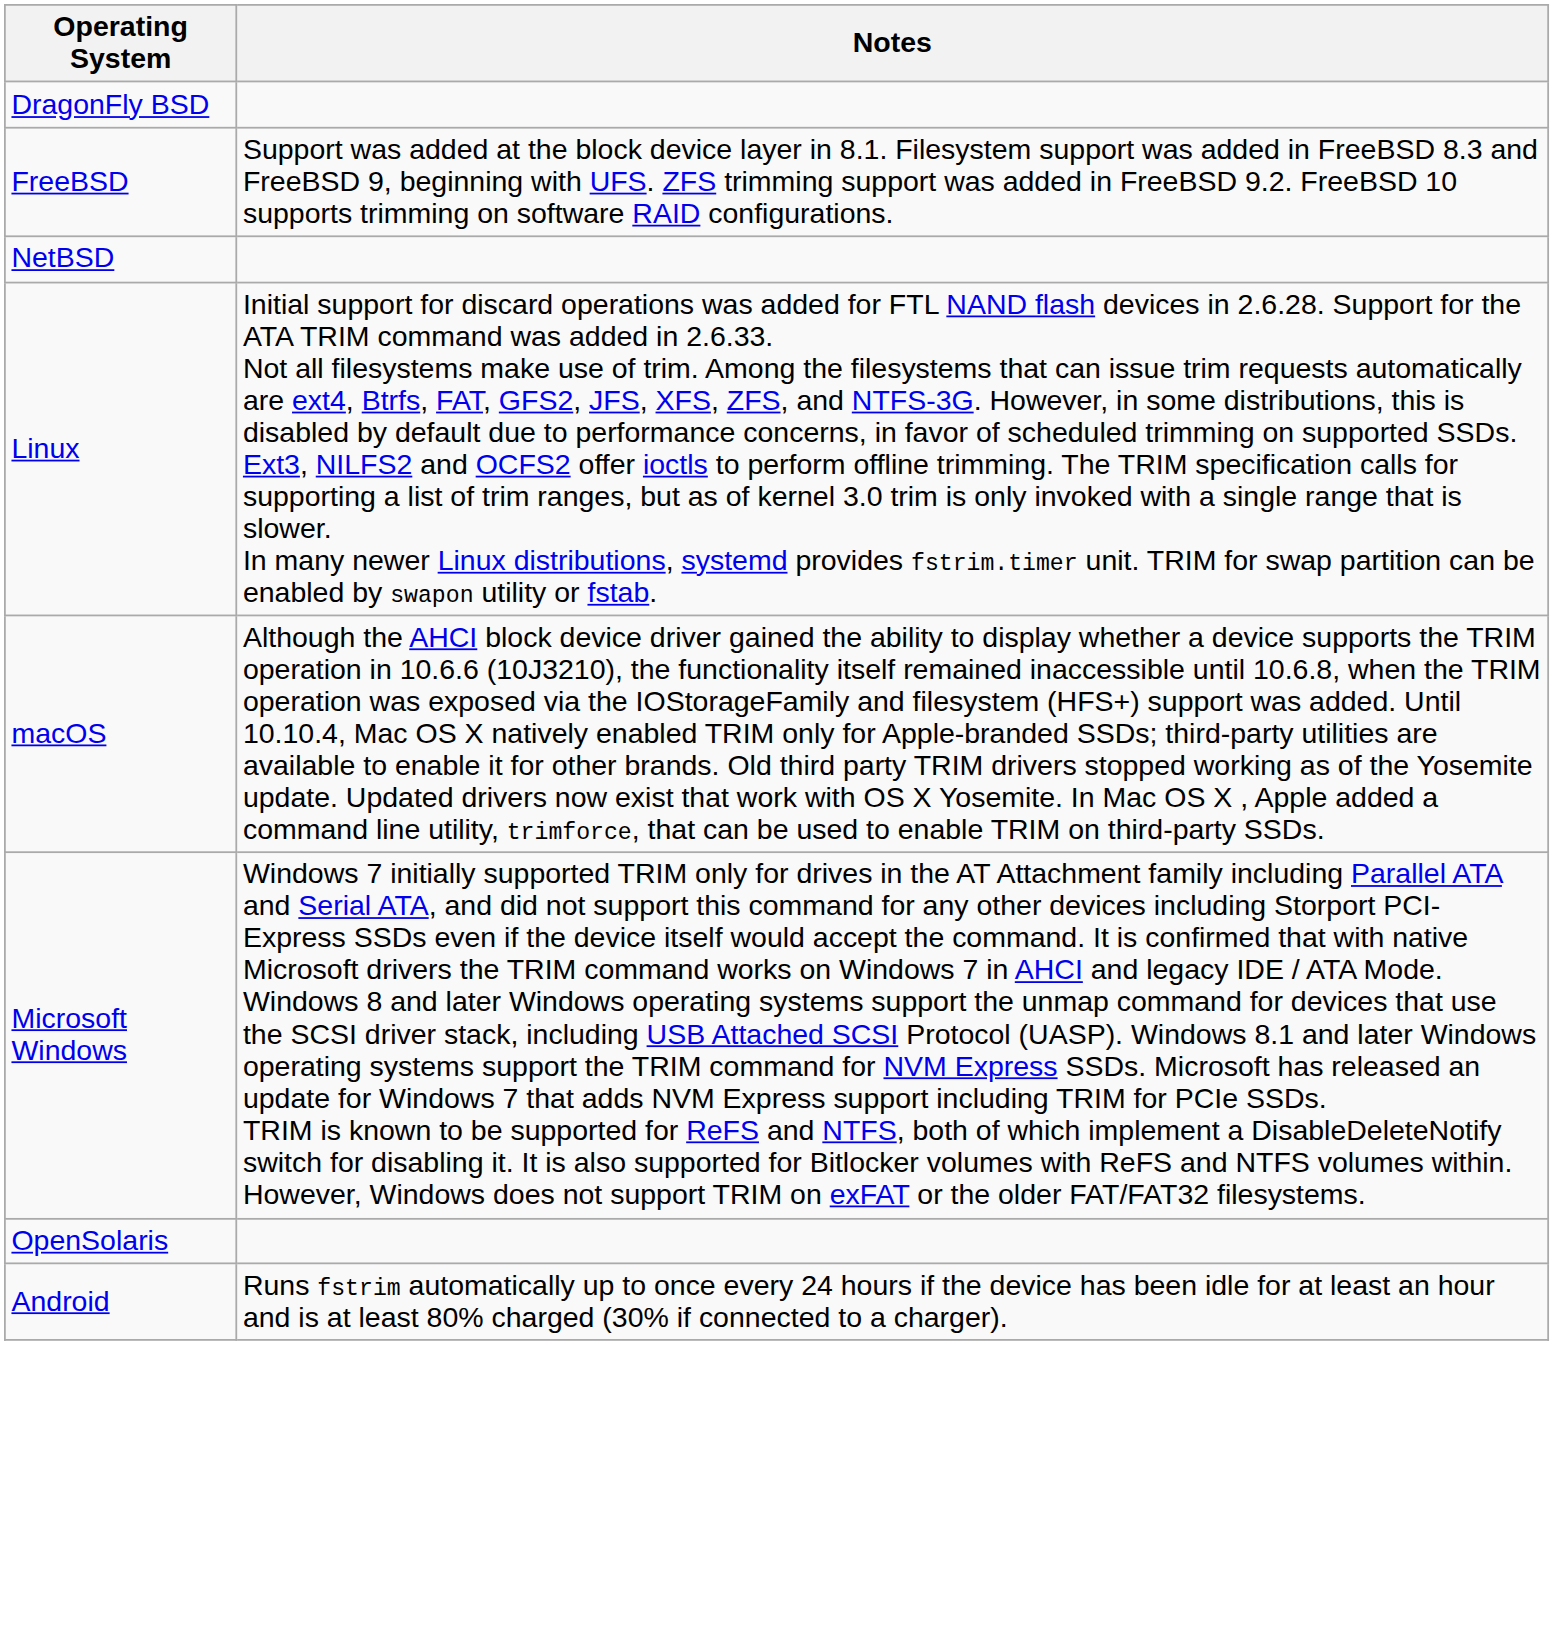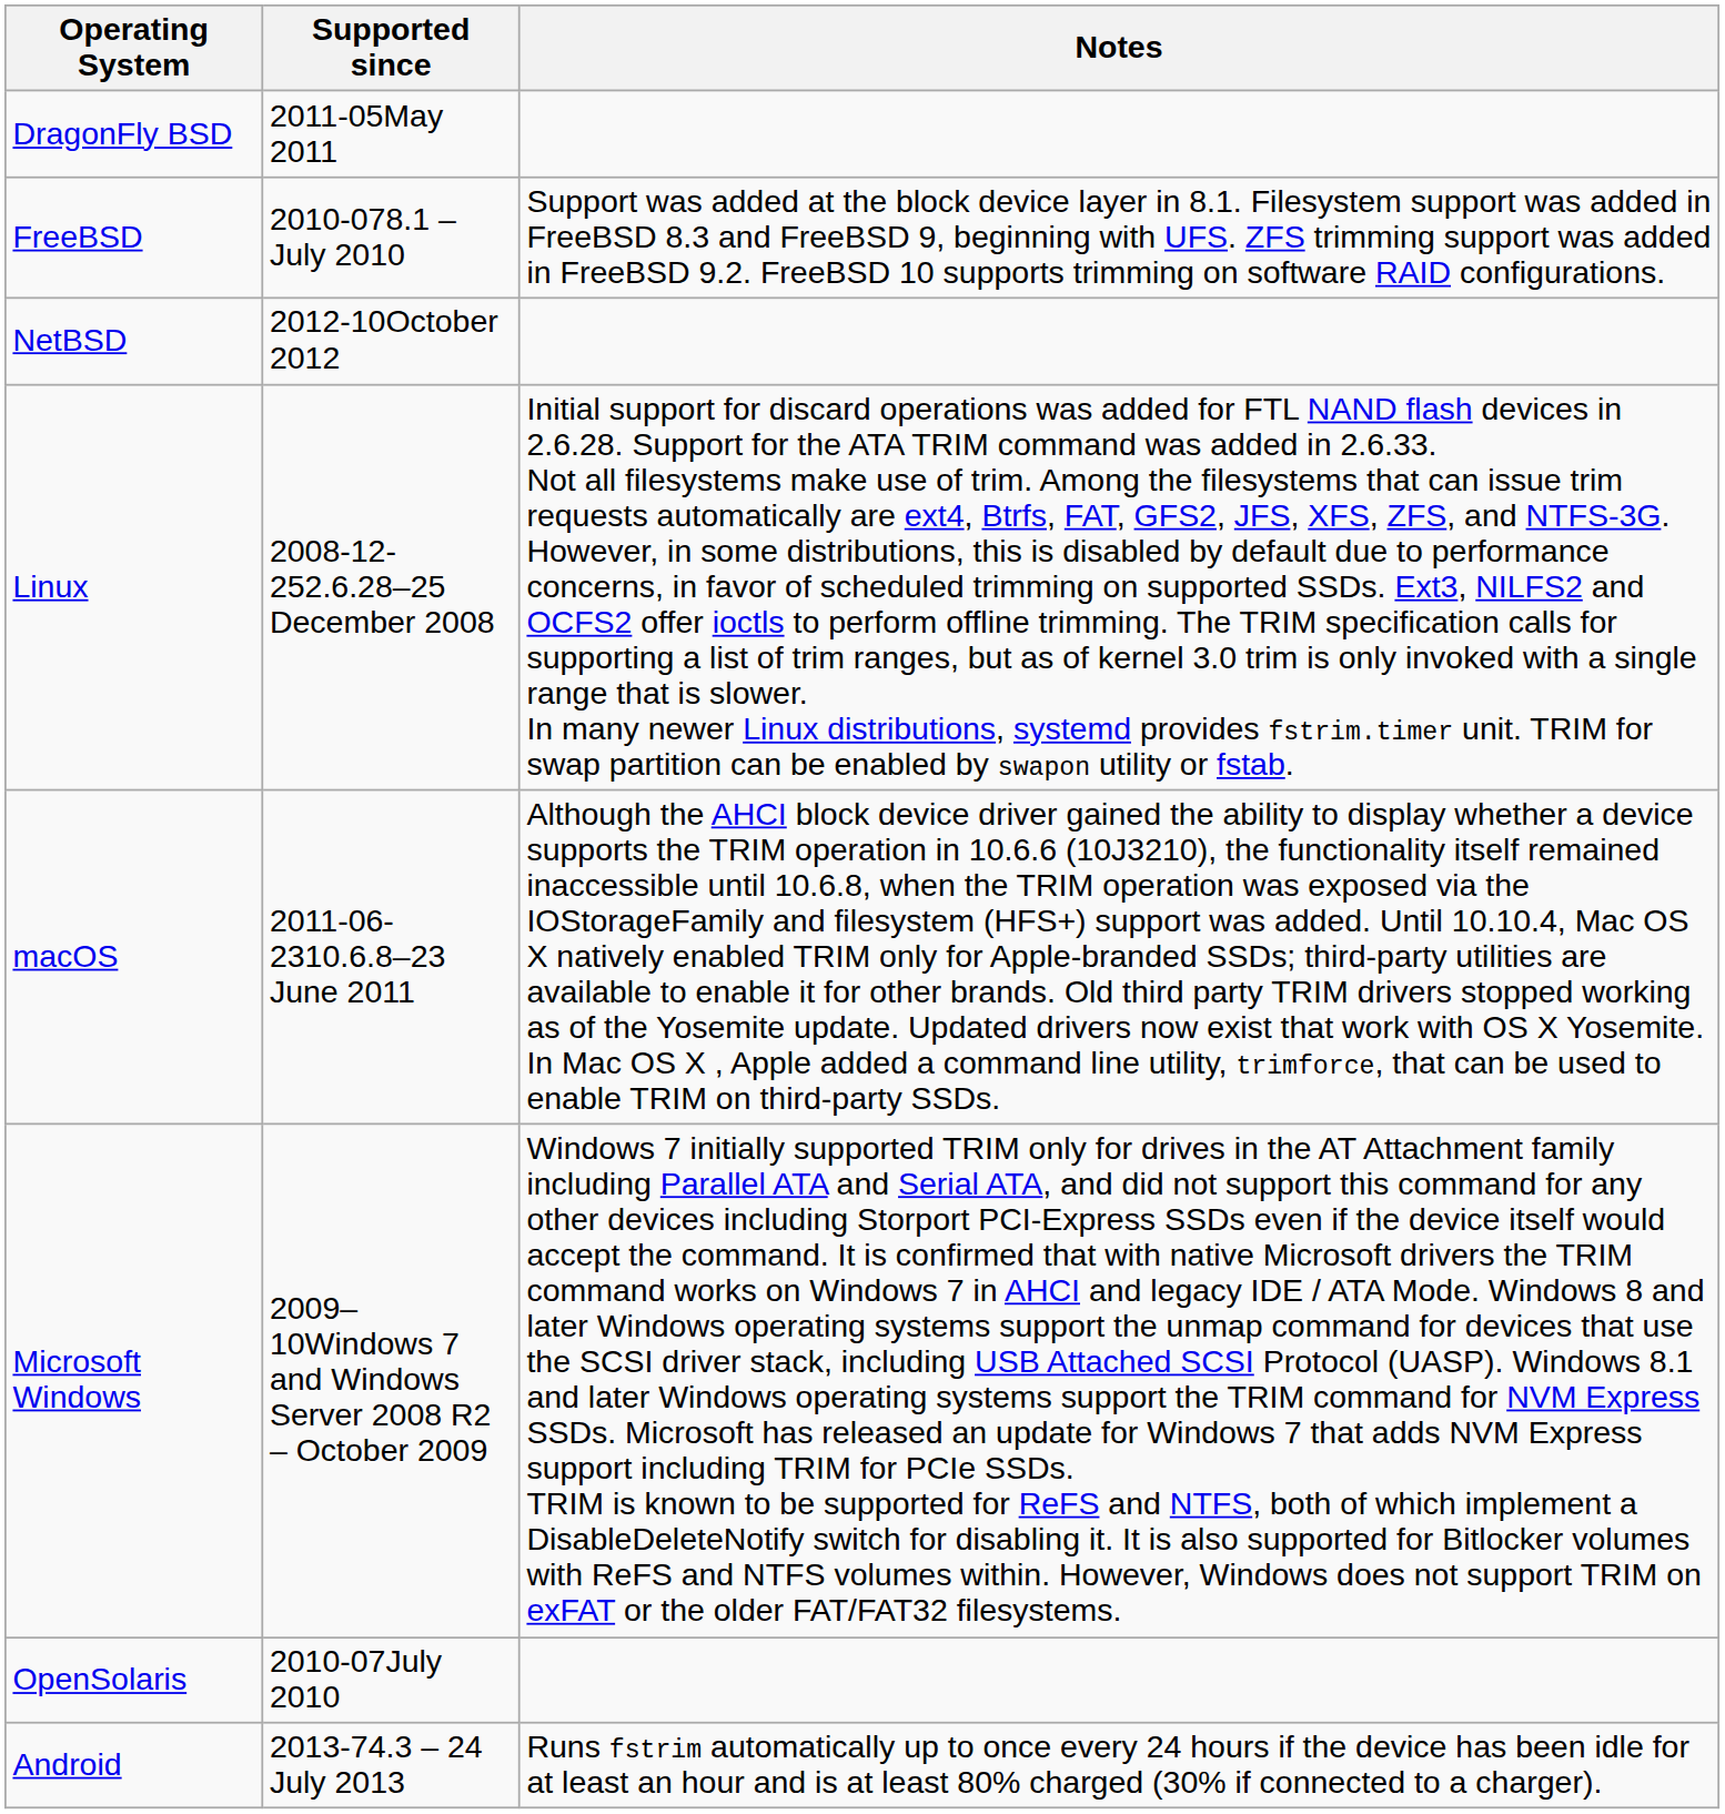+ column: Supported since | 2011-05May 2011 | 2010-078.1 – July 2010 | 2012-10October 2012 | 2008-12-252.6.28–25 December 2008 | 2011-06-2310.6.8–23 June 2011 | 2009–10Windows 7 and Windows Server 2008 R2 – October 2009 | 2010-07July 2010 | 2013-74.3 – 24 July 2013
